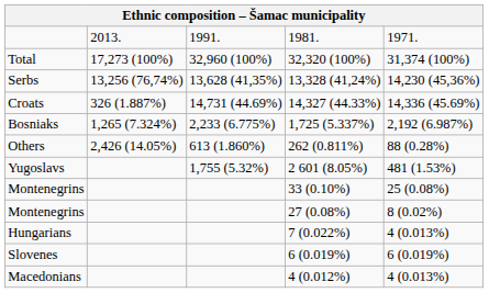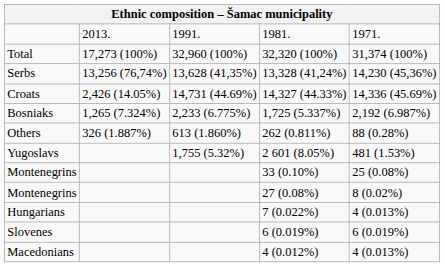Croats | column 2: 326 (1.887%) -> 2,426 (14.05%)
Others | column 2: 2,426 (14.05%) -> 326 (1.887%)
